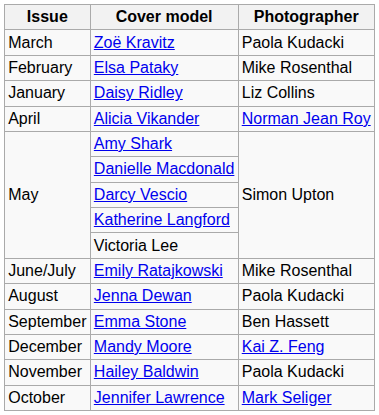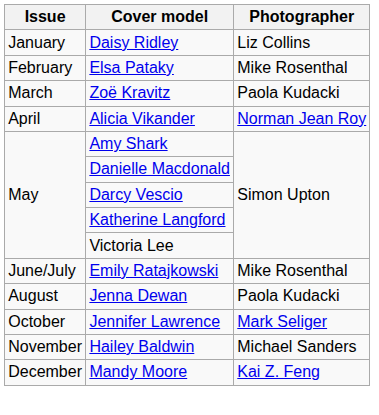rows swapped: Daisy Ridley <-> Zoë Kravitz
- row: September | Emma Stone | Ben Hassett
rows swapped: Jennifer Lawrence <-> Mandy Moore
Hailey Baldwin | Photographer: Paola Kudacki -> Michael Sanders
